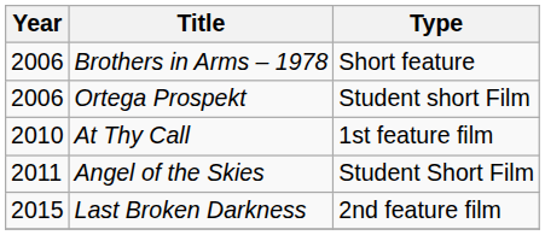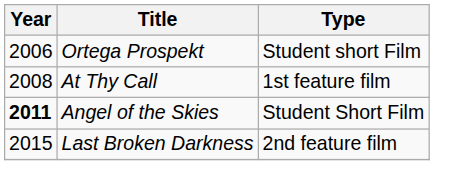- row: 2006 | Brothers in Arms – 1978 | Short feature
At Thy Call | Year: 2010 -> 2008
Angel of the Skies | Year: normal -> bold
